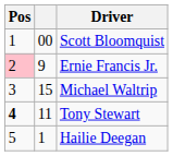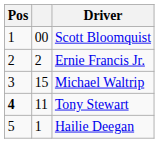Ernie Francis Jr. | Pos: pink background -> no background
Ernie Francis Jr. | column 2: 9 -> 2
